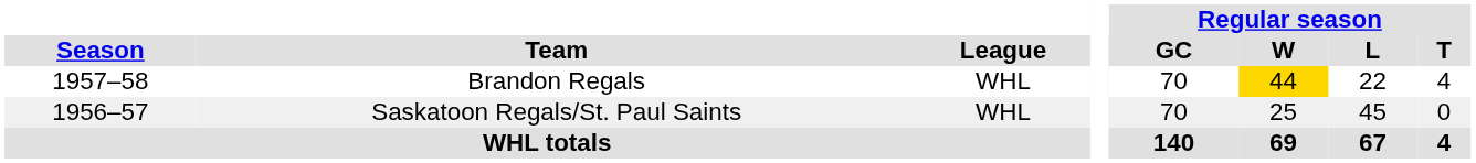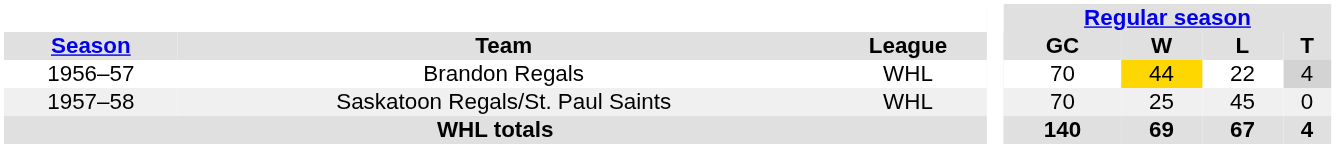Brandon Regals | Season: 1957–58 -> 1956–57
Brandon Regals | Regular season / T: no background -> lightgrey background
Saskatoon Regals/St. Paul Saints | Season: 1956–57 -> 1957–58
